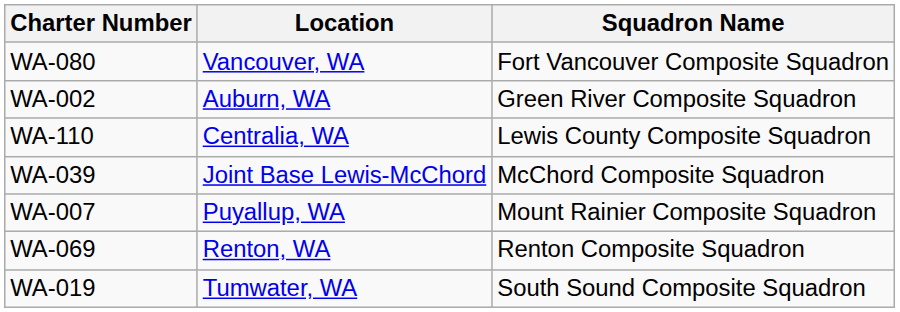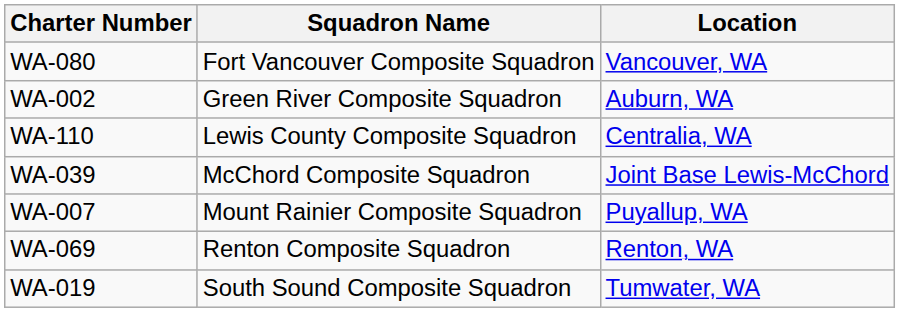columns swapped: Squadron Name <-> Location
